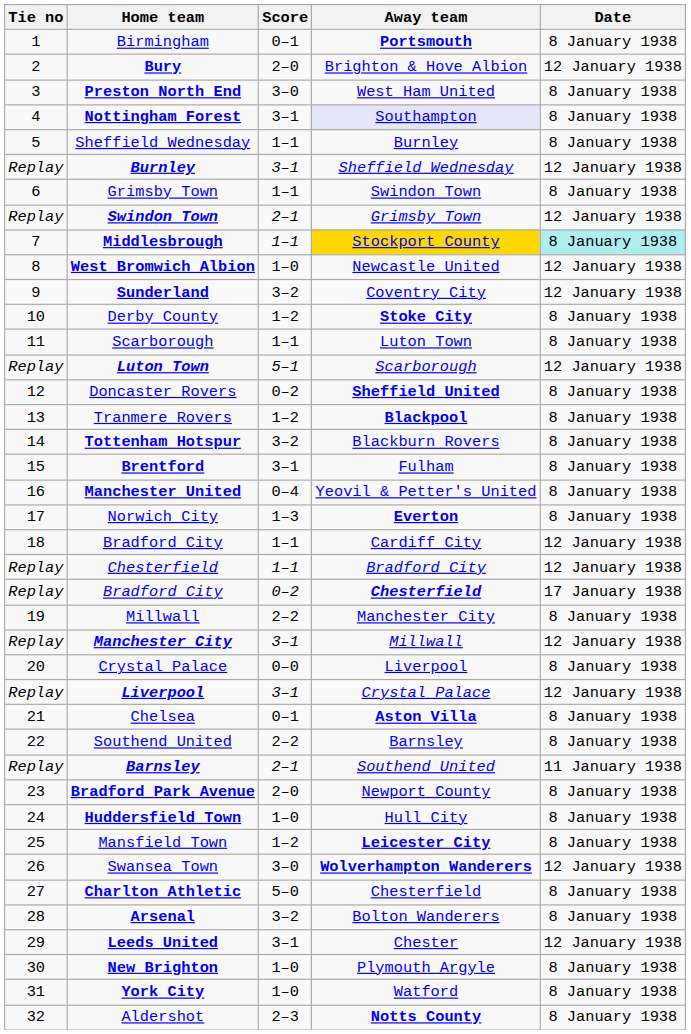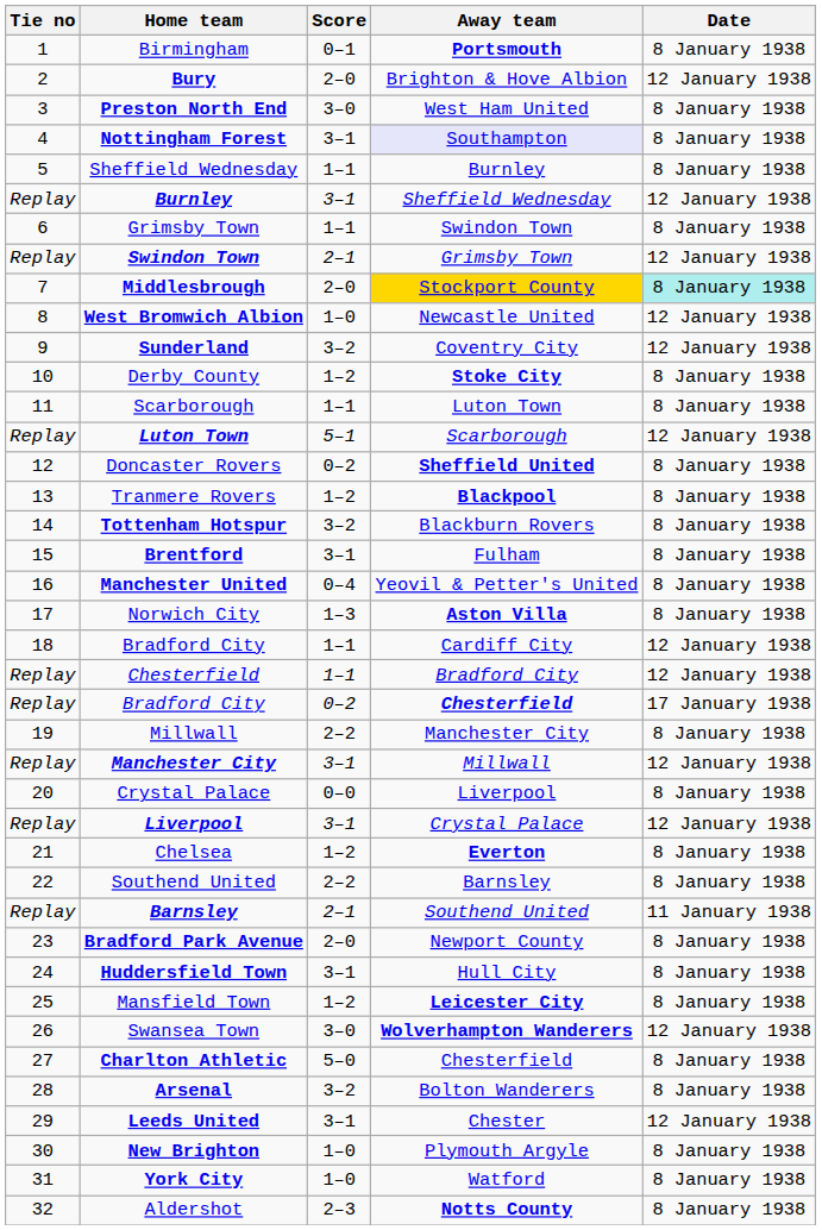Middlesbrough | Score: 1–1 -> 2–0
Norwich City | Away team: Everton -> Aston Villa
Chelsea | Score: 0–1 -> 1–2
Chelsea | Away team: Aston Villa -> Everton
Huddersfield Town | Score: 1–0 -> 3–1
